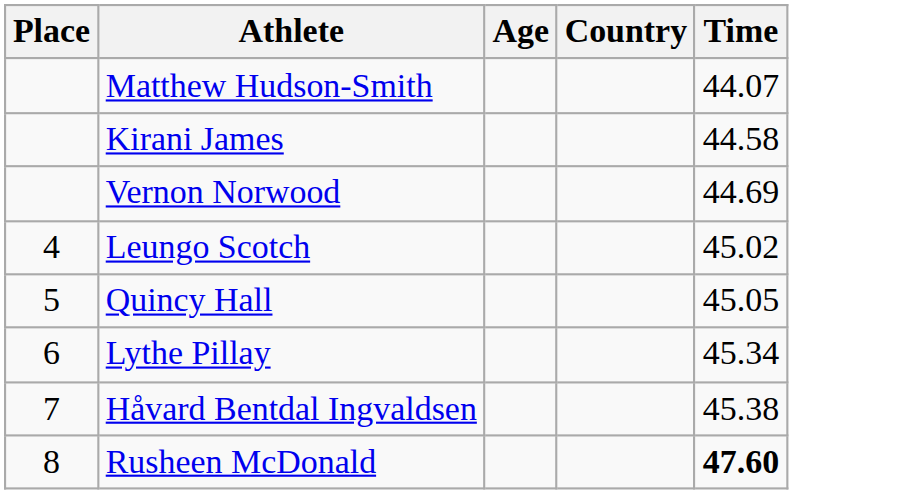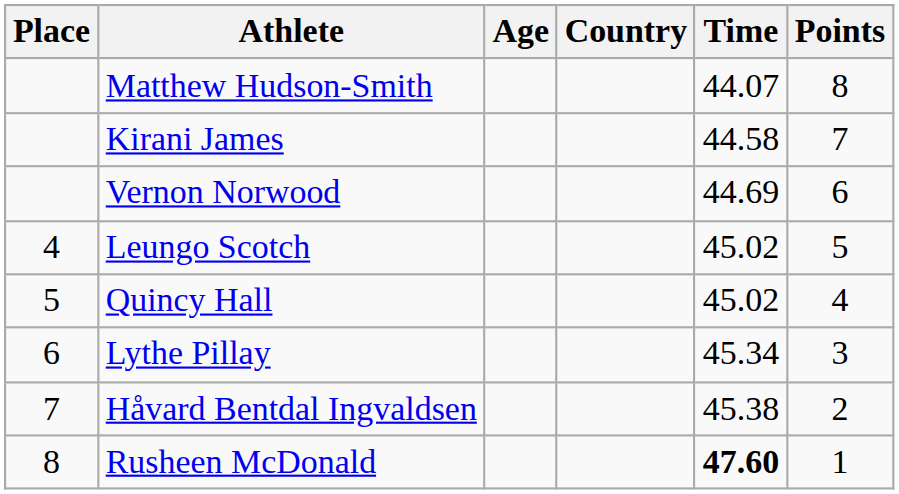+ column: Points | 8 | 7 | 6 | 5 | 4 | 3 | 2 | 1
Quincy Hall | Time: 45.05 -> 45.02
